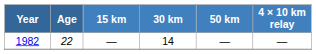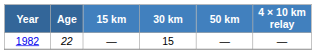1982 | 30 km: 14 -> 15
